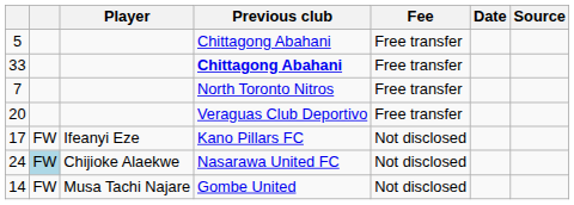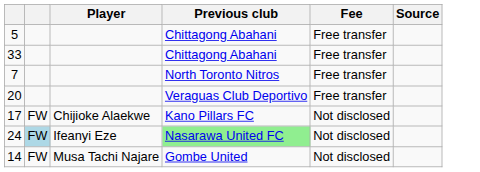- column: Date
33 | Previous club: bold -> normal
17 | Player: Ifeanyi Eze -> Chijioke Alaekwe
24 | Player: Chijioke Alaekwe -> Ifeanyi Eze
24 | Previous club: no background -> lightgreen background
